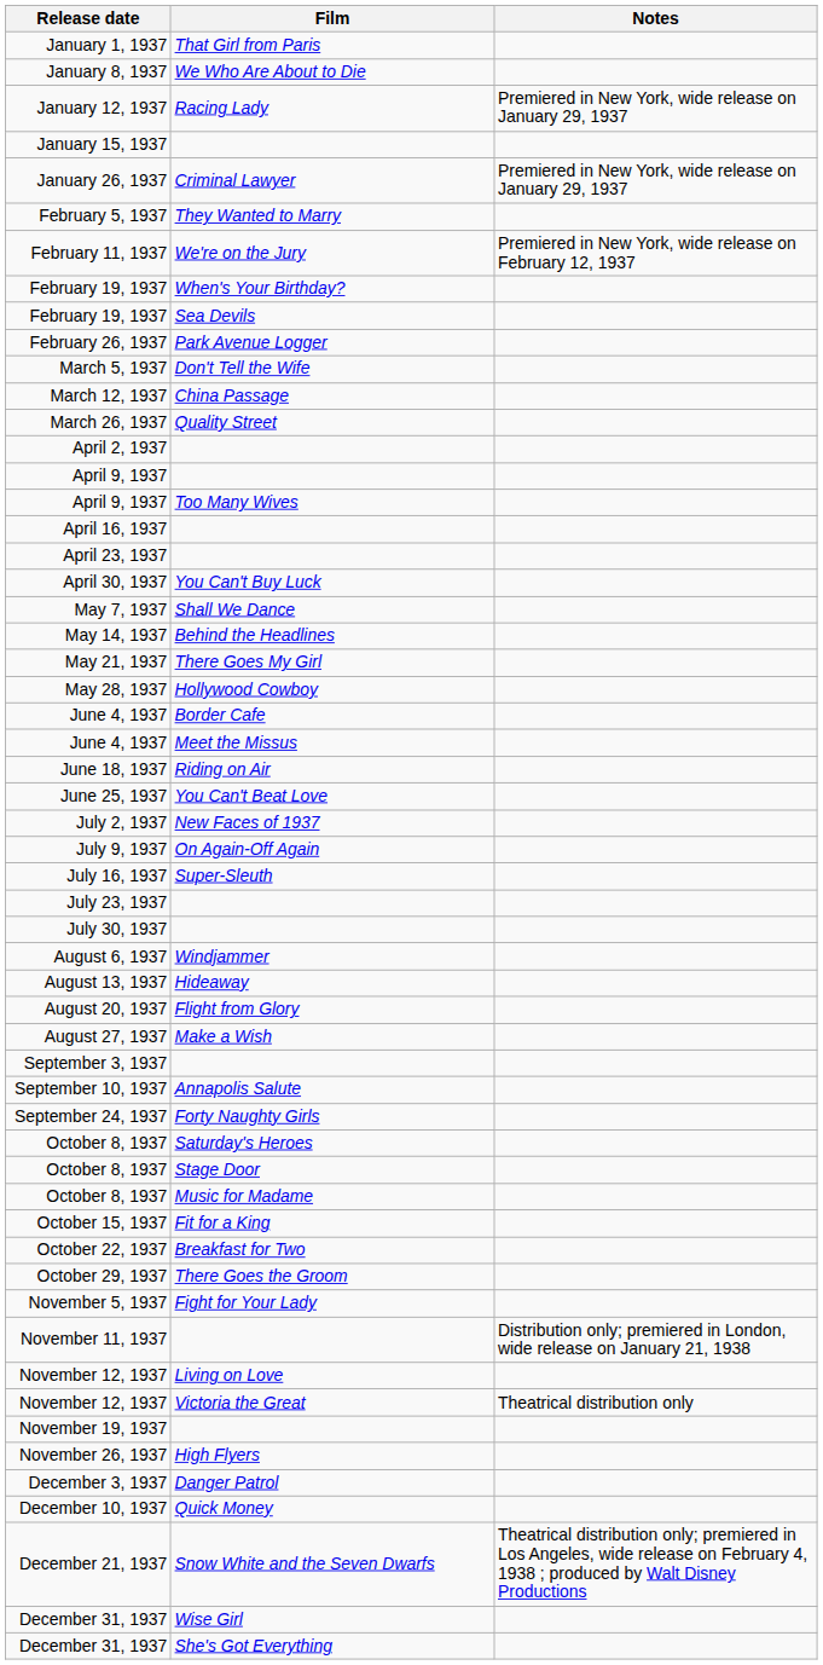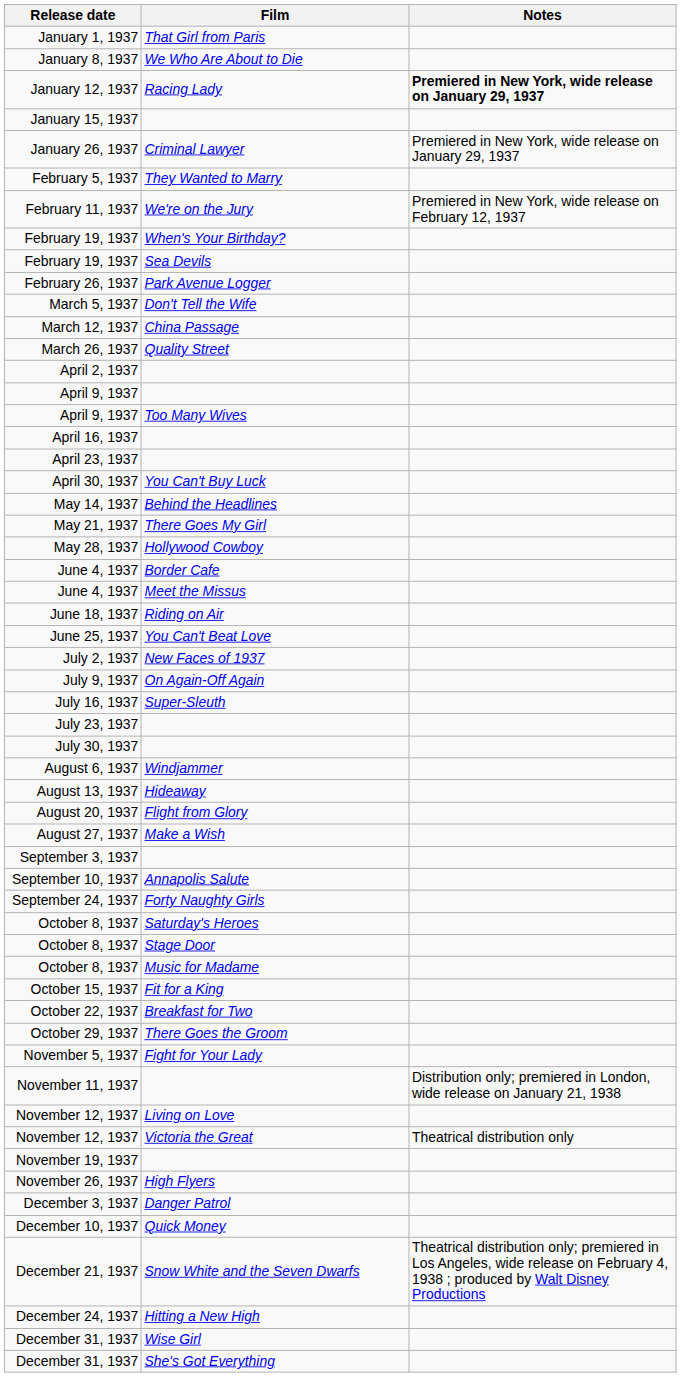January 12, 1937 | Notes: normal -> bold
- row: May 7, 1937 | Shall We Dance
+ row: December 24, 1937 | Hitting a New High
